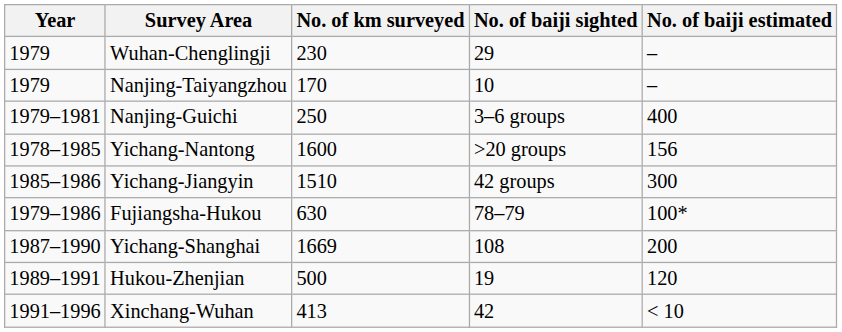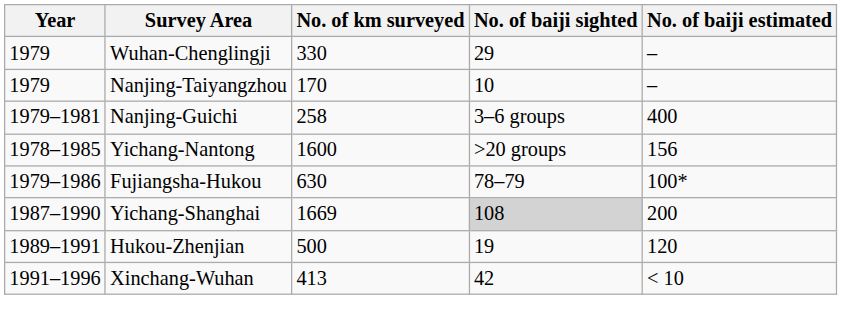Wuhan-Chenglingji | No. of km surveyed: 230 -> 330
Nanjing-Guichi | No. of km surveyed: 250 -> 258
- row: 1985–1986 | Yichang-Jiangyin | 1510 | 42 groups | 300
Yichang-Shanghai | No. of baiji sighted: no background -> lightgrey background
